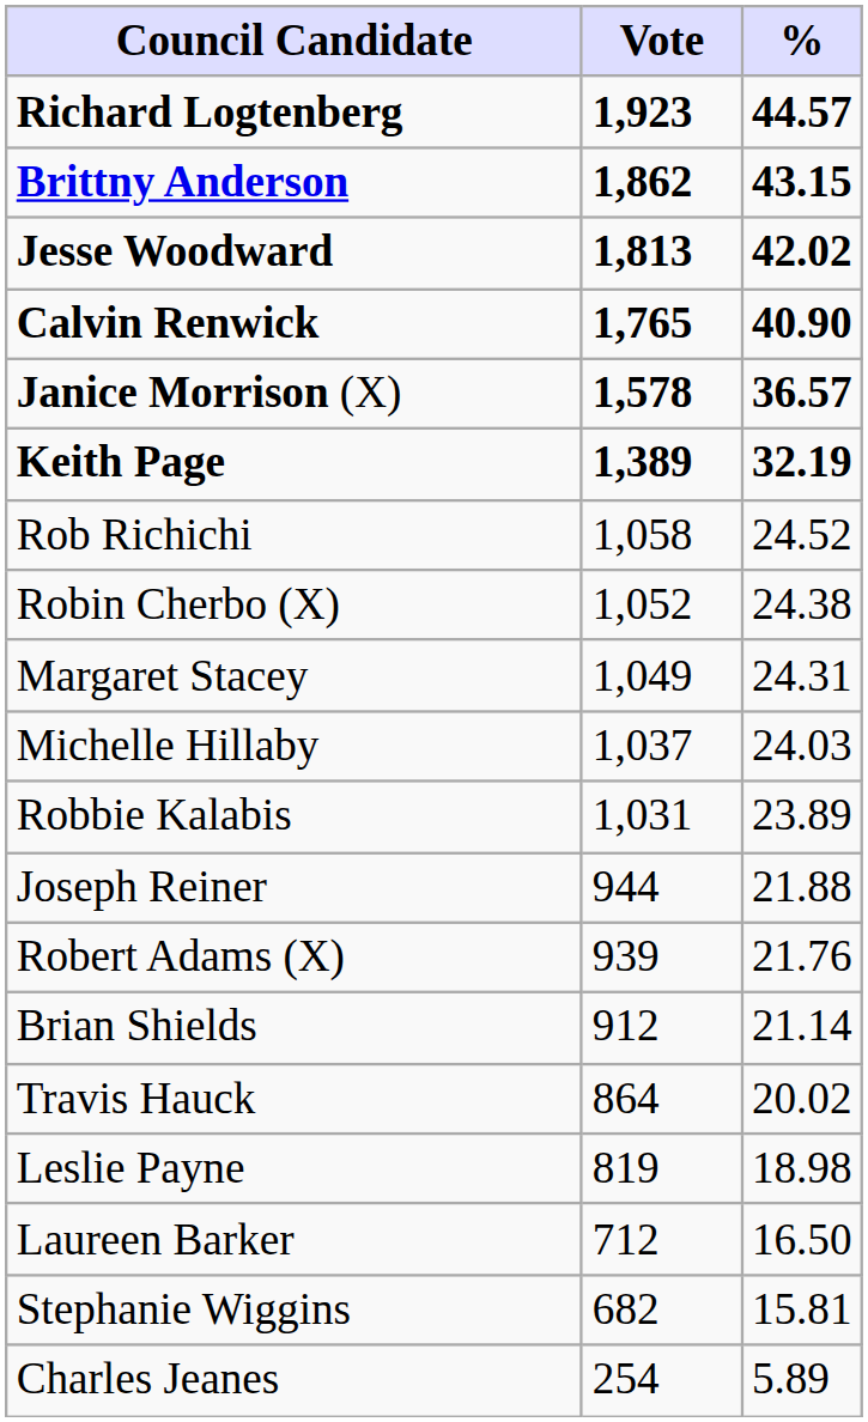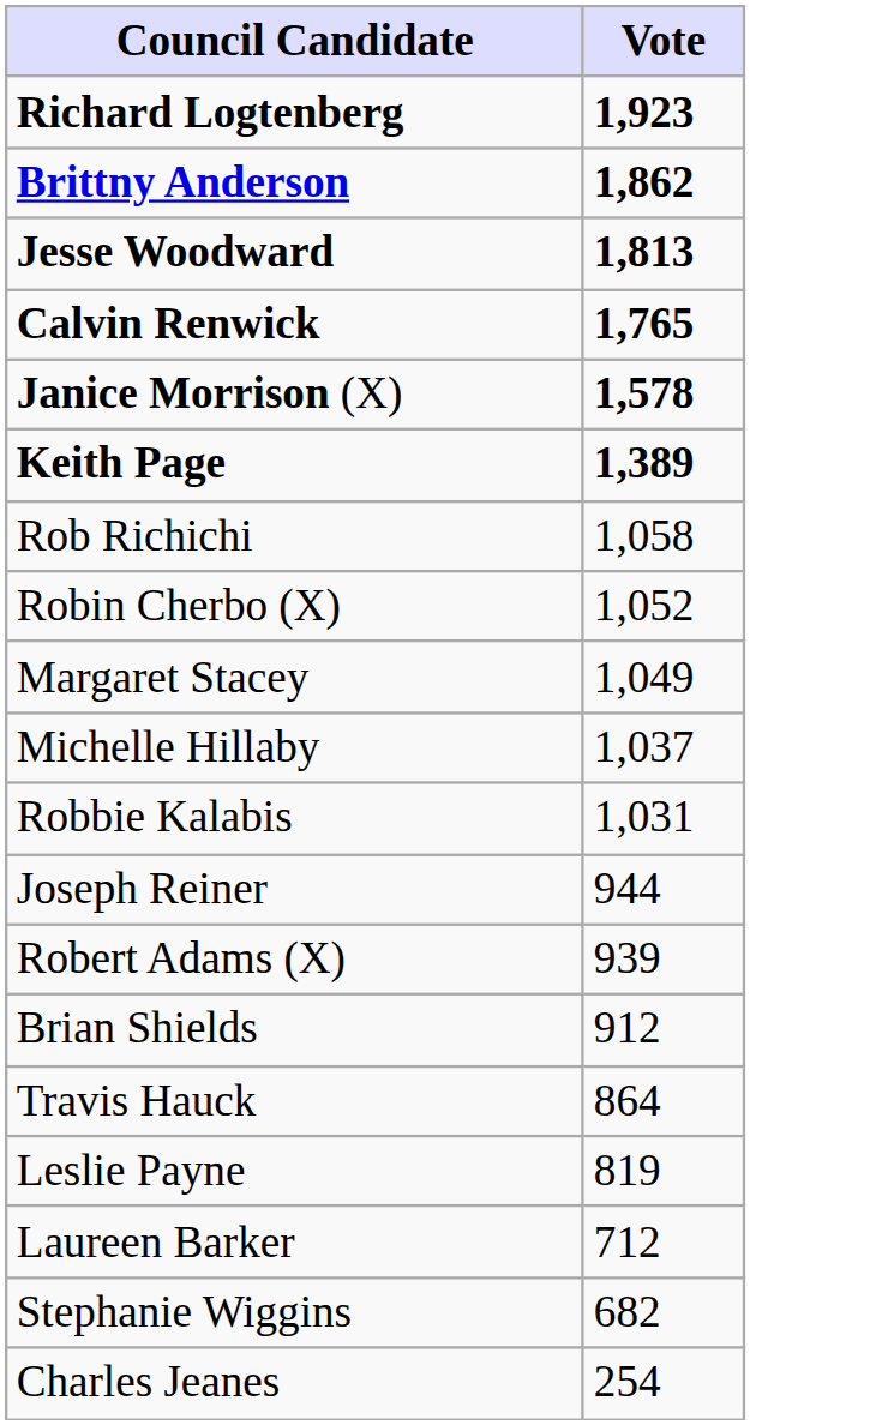- column: % | 44.57 | 43.15 | 42.02 | 40.90 | 36.57 | 32.19 | 24.52 | 24.38 | 24.31 | 24.03 | 23.89 | 21.88 | 21.76 | 21.14 | 20.02 | 18.98 | 16.50 | 15.81 | 5.89
